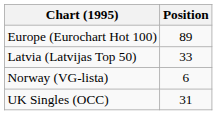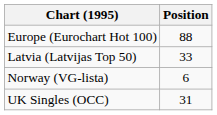Europe (Eurochart Hot 100) | Position: 89 -> 88
